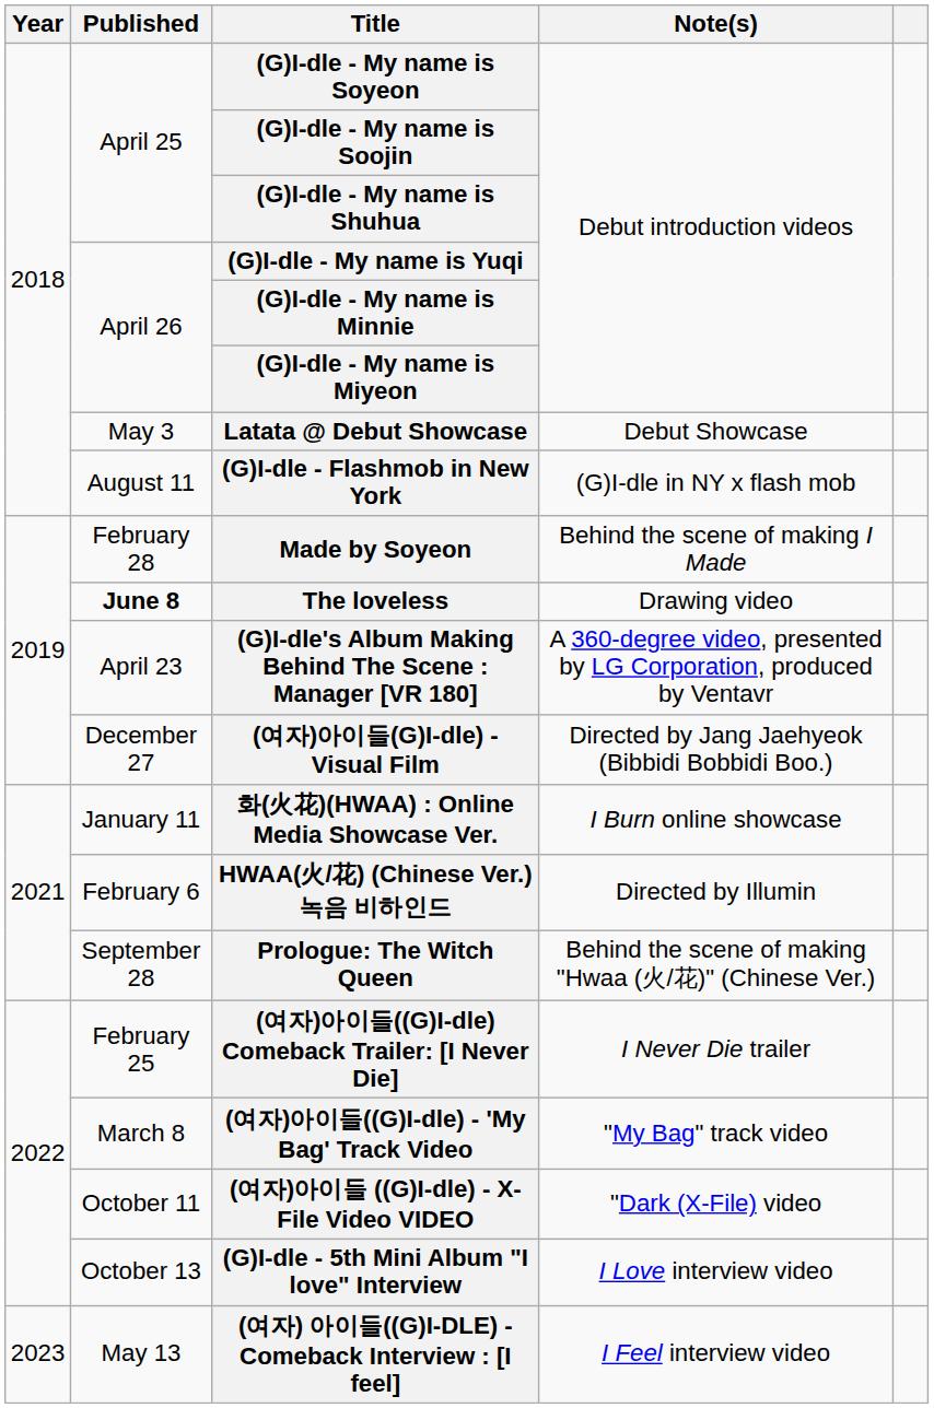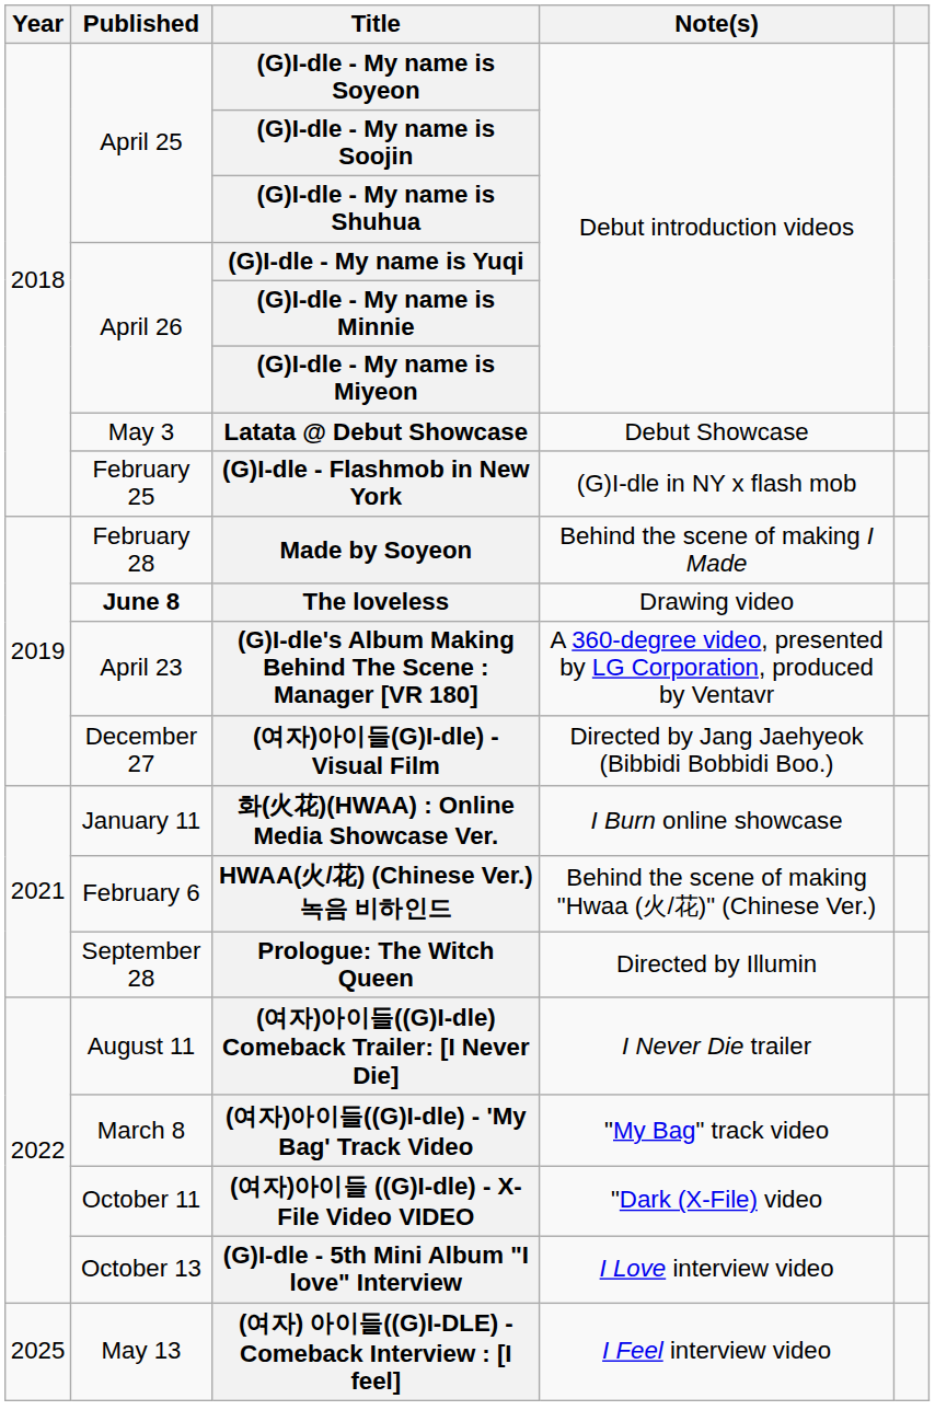(G)I-dle - Flashmob in New York | Published: August 11 -> February 25
HWAA(火/花) (Chinese Ver.) 녹음 비하인드 | Note(s): Directed by Illumin -> Behind the scene of making "Hwaa (火/花)" (Chinese Ver.)
Prologue: The Witch Queen | Note(s): Behind the scene of making "Hwaa (火/花)" (Chinese Ver.) -> Directed by Illumin
(여자)아이들((G)I-dle) Comeback Trailer: [I Never Die] | Published: February 25 -> August 11
(여자) 아이들((G)I-DLE) - Comeback Interview : [I feel] | Year: 2023 -> 2025
